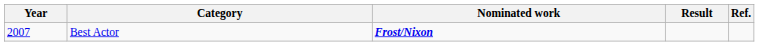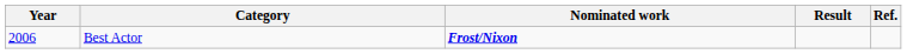Best Actor | Year: 2007 -> 2006
